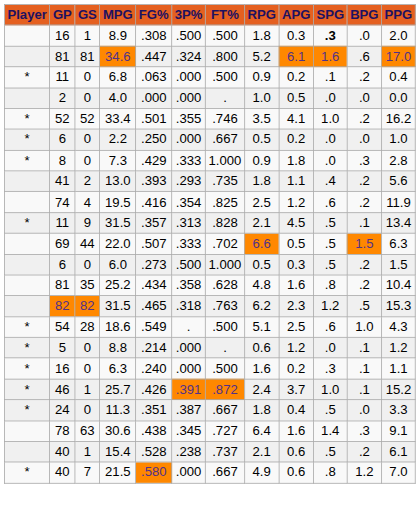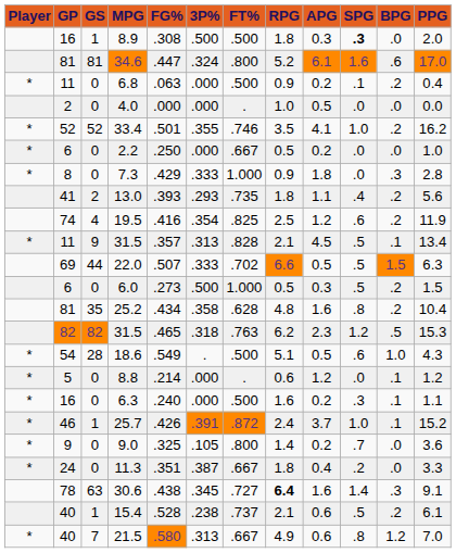18.6 | APG: 2.5 -> 0.5
+ row: * | 9 | 0 | 9.0 | .325 | .105 | .800 | 1.4 | 0.2 | .7 | .0 | 3.6
11.3 | SPG: .5 -> .2
30.6 | RPG: normal -> bold
21.5 | 3P%: .000 -> .313
